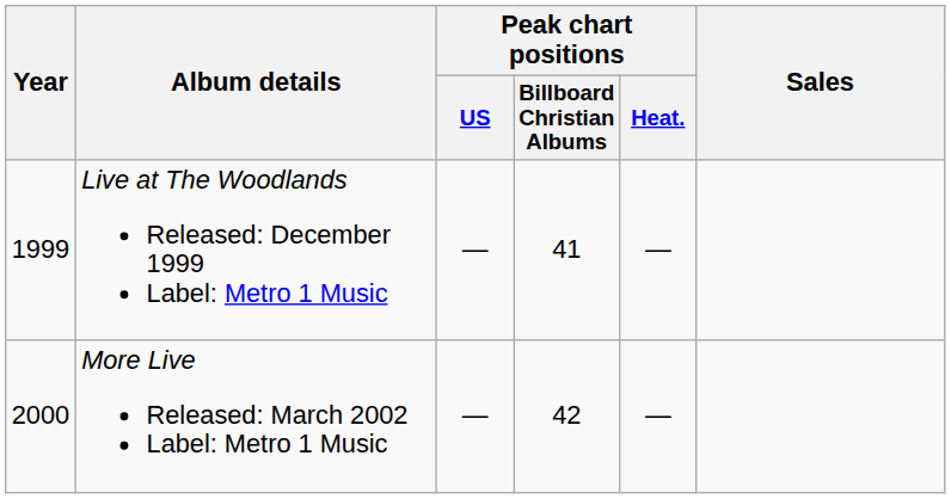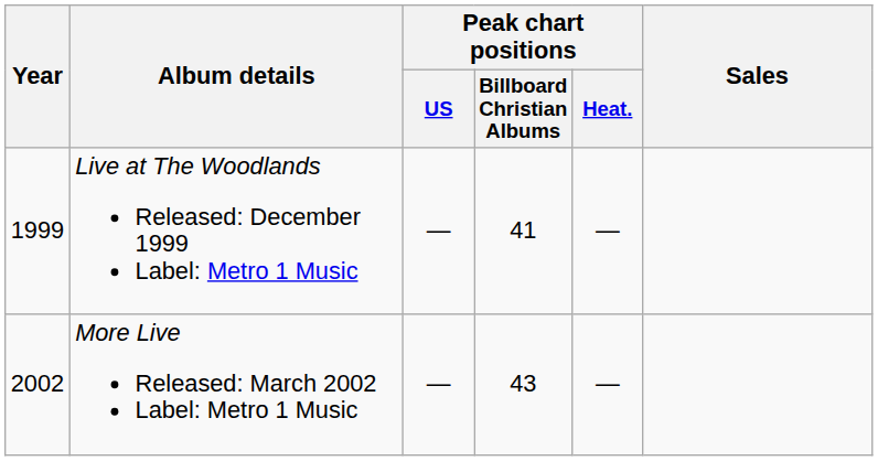More Live Released: March 2002 Label: Metro 1 Music | Year: 2000 -> 2002
More Live Released: March 2002 Label: Metro 1 Music | Peak chart positions / Billboard Christian Albums: 42 -> 43
